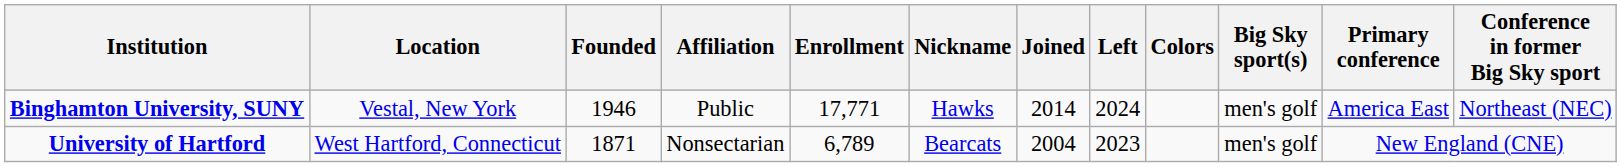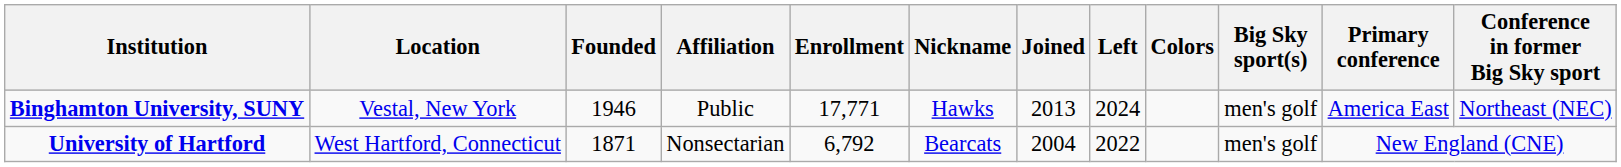Binghamton University, SUNY | Joined: 2014 -> 2013
University of Hartford | Enrollment: 6,789 -> 6,792
University of Hartford | Left: 2023 -> 2022
